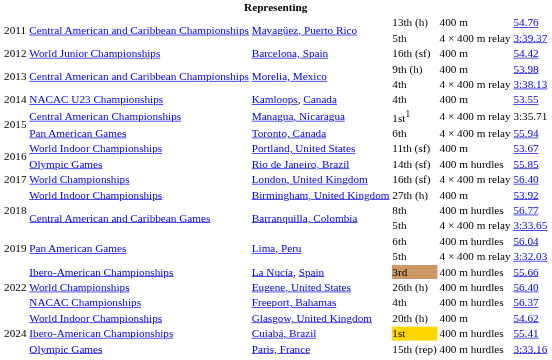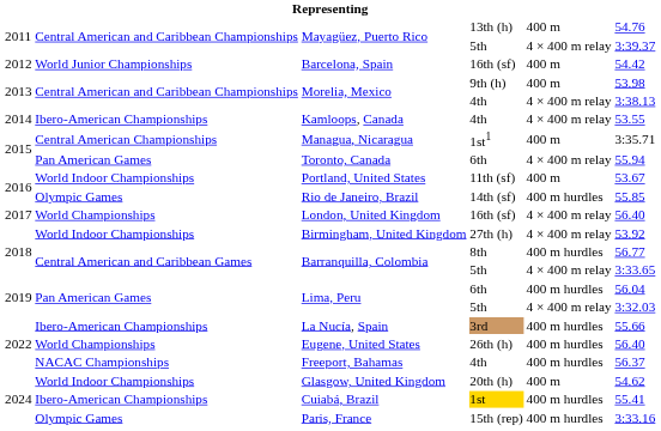Kamloops, Canada | column 2: NACAC U23 Championships -> Ibero-American Championships
Kamloops, Canada | column 5: 400 m -> 4 × 400 m relay
Managua, Nicaragua | column 5: 4 × 400 m relay -> 400 m
Birmingham, United Kingdom | column 5: 400 m -> 4 × 400 m relay
